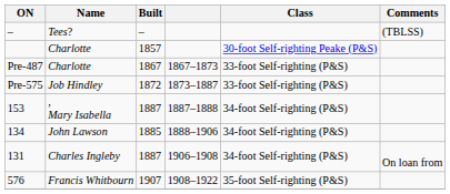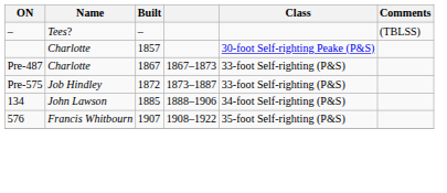- row: 153 | , Mary Isabella | 1887 | 1887–1888 | 34-foot Self-righting (P&S)
- row: 131 | Charles Ingleby | 1887 | 1906–1908 | 34-foot Self-righting (P&S) | On loan from
